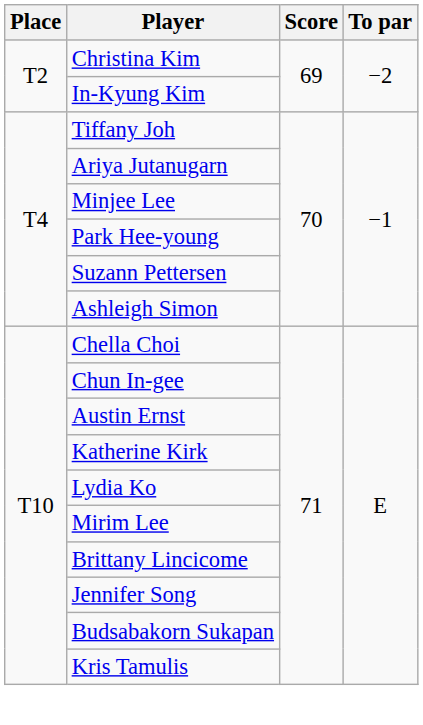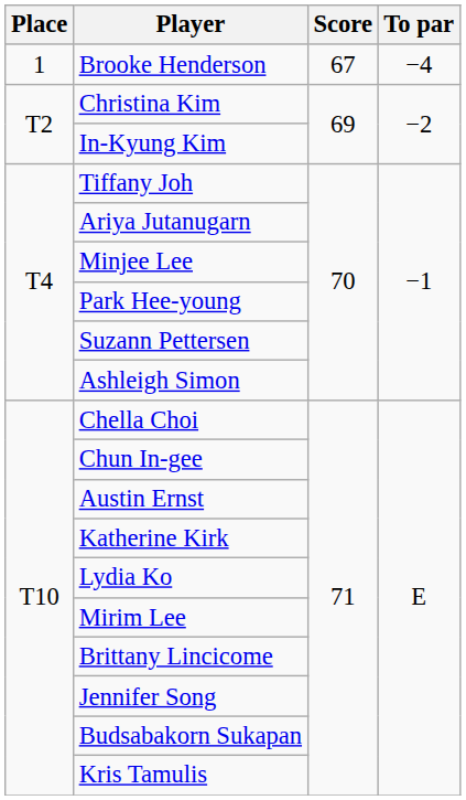+ row: 1 | Brooke Henderson | 67 | −4
